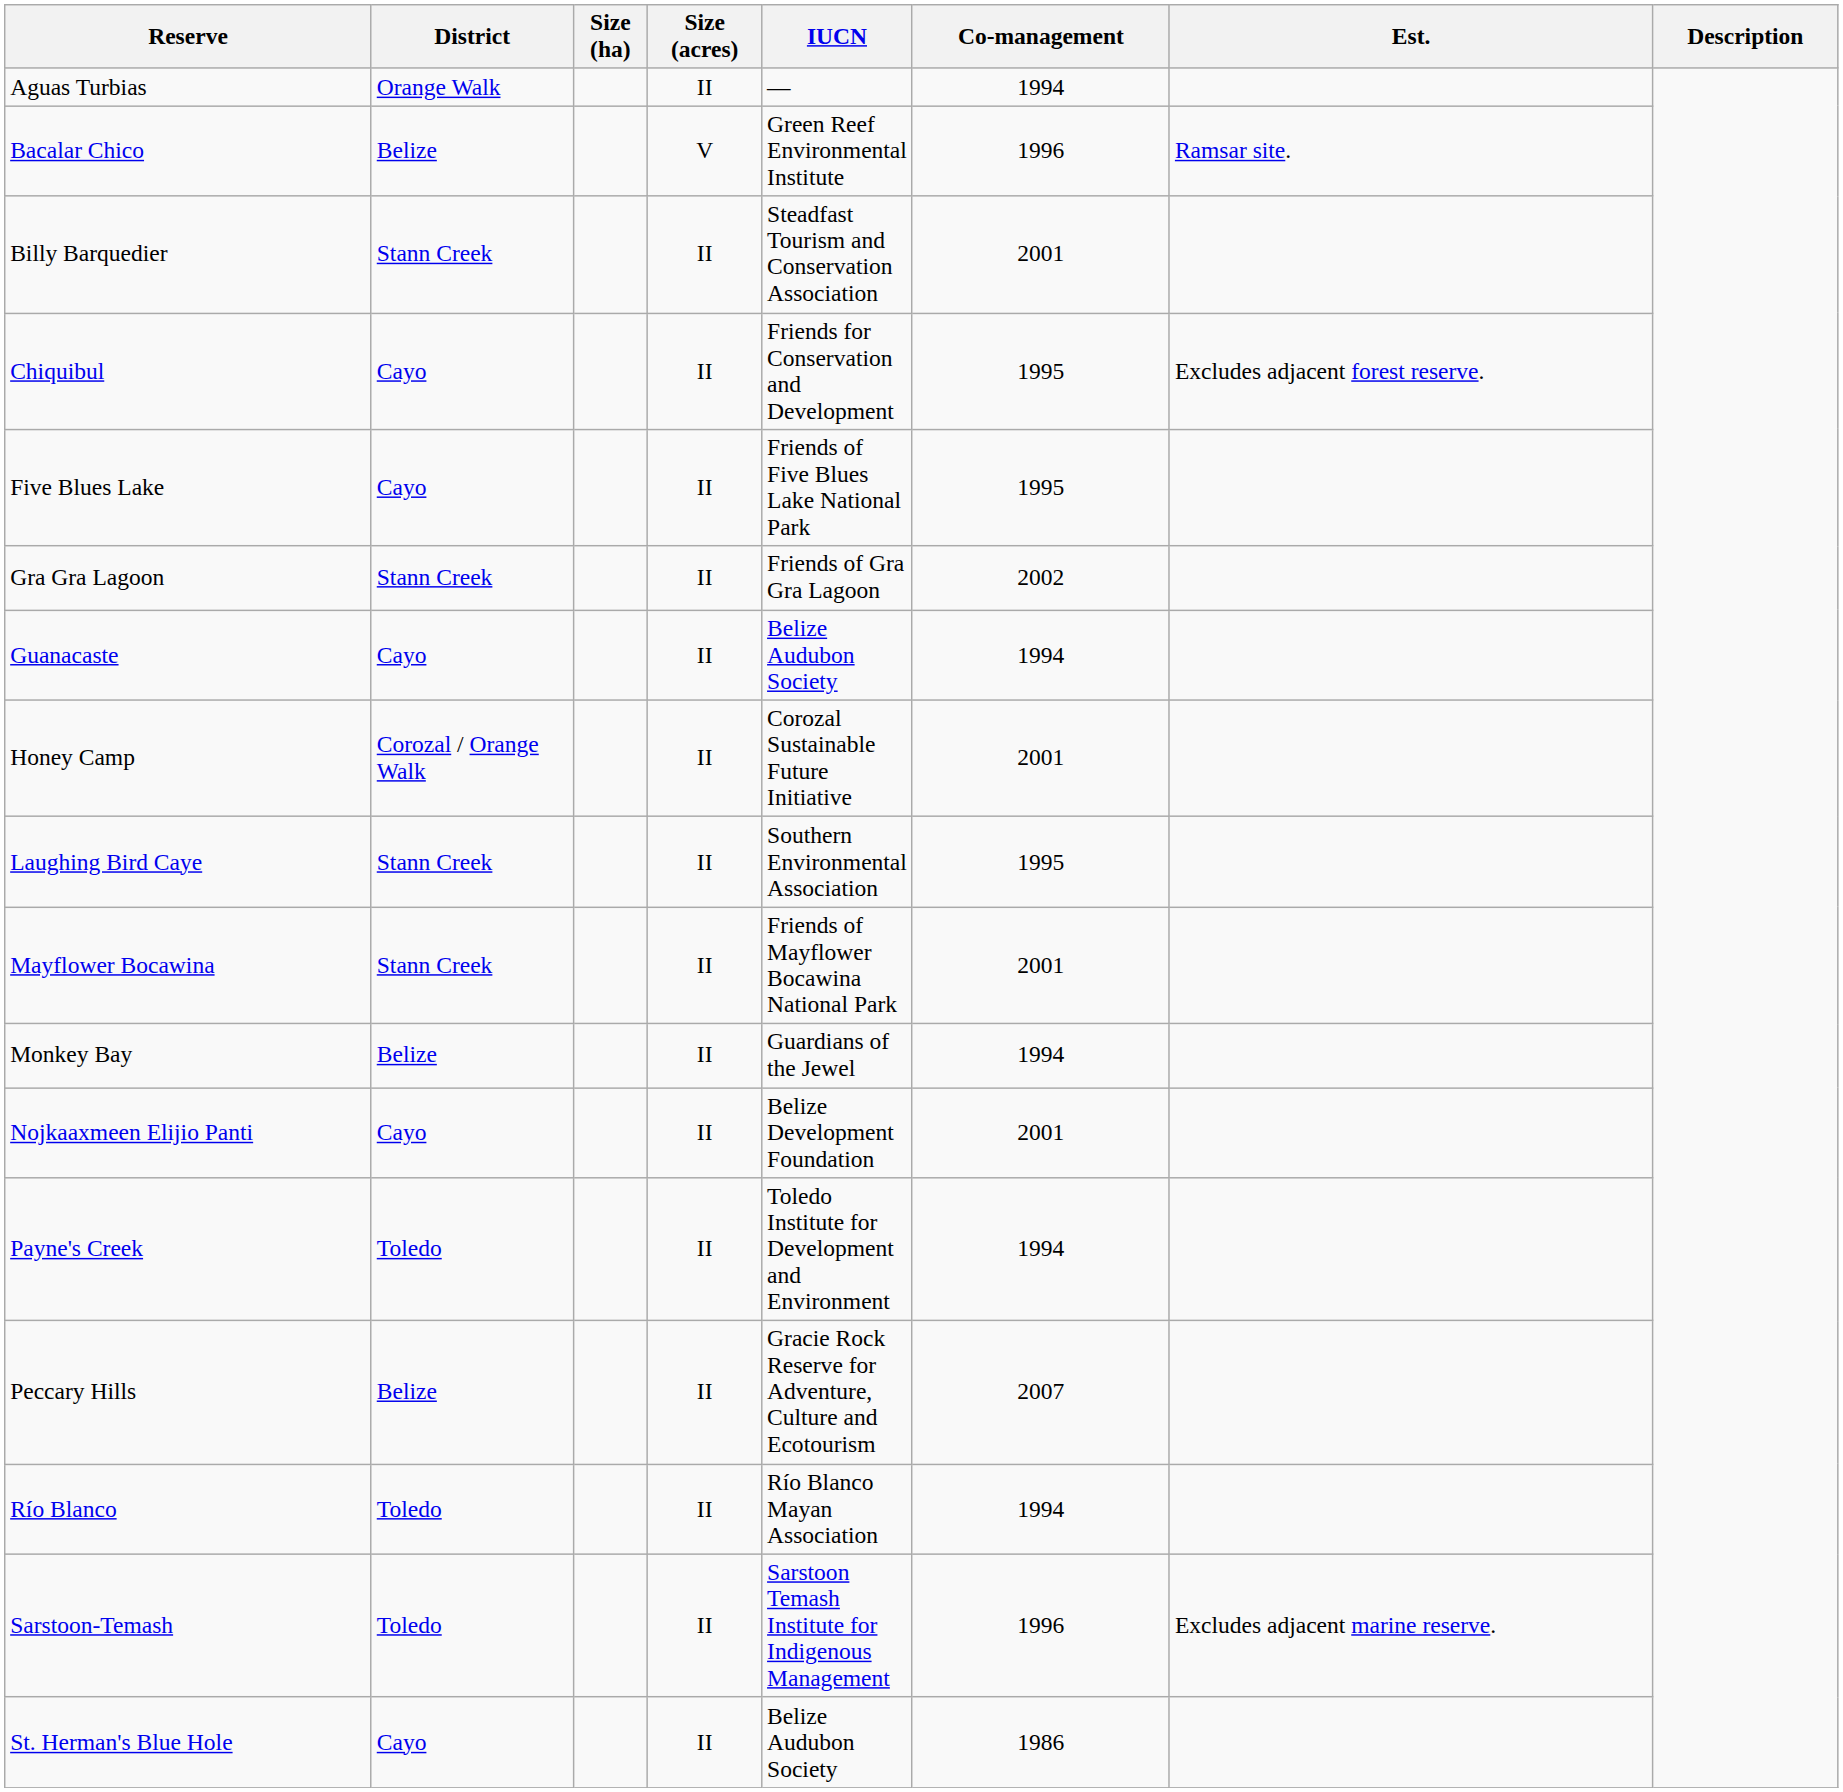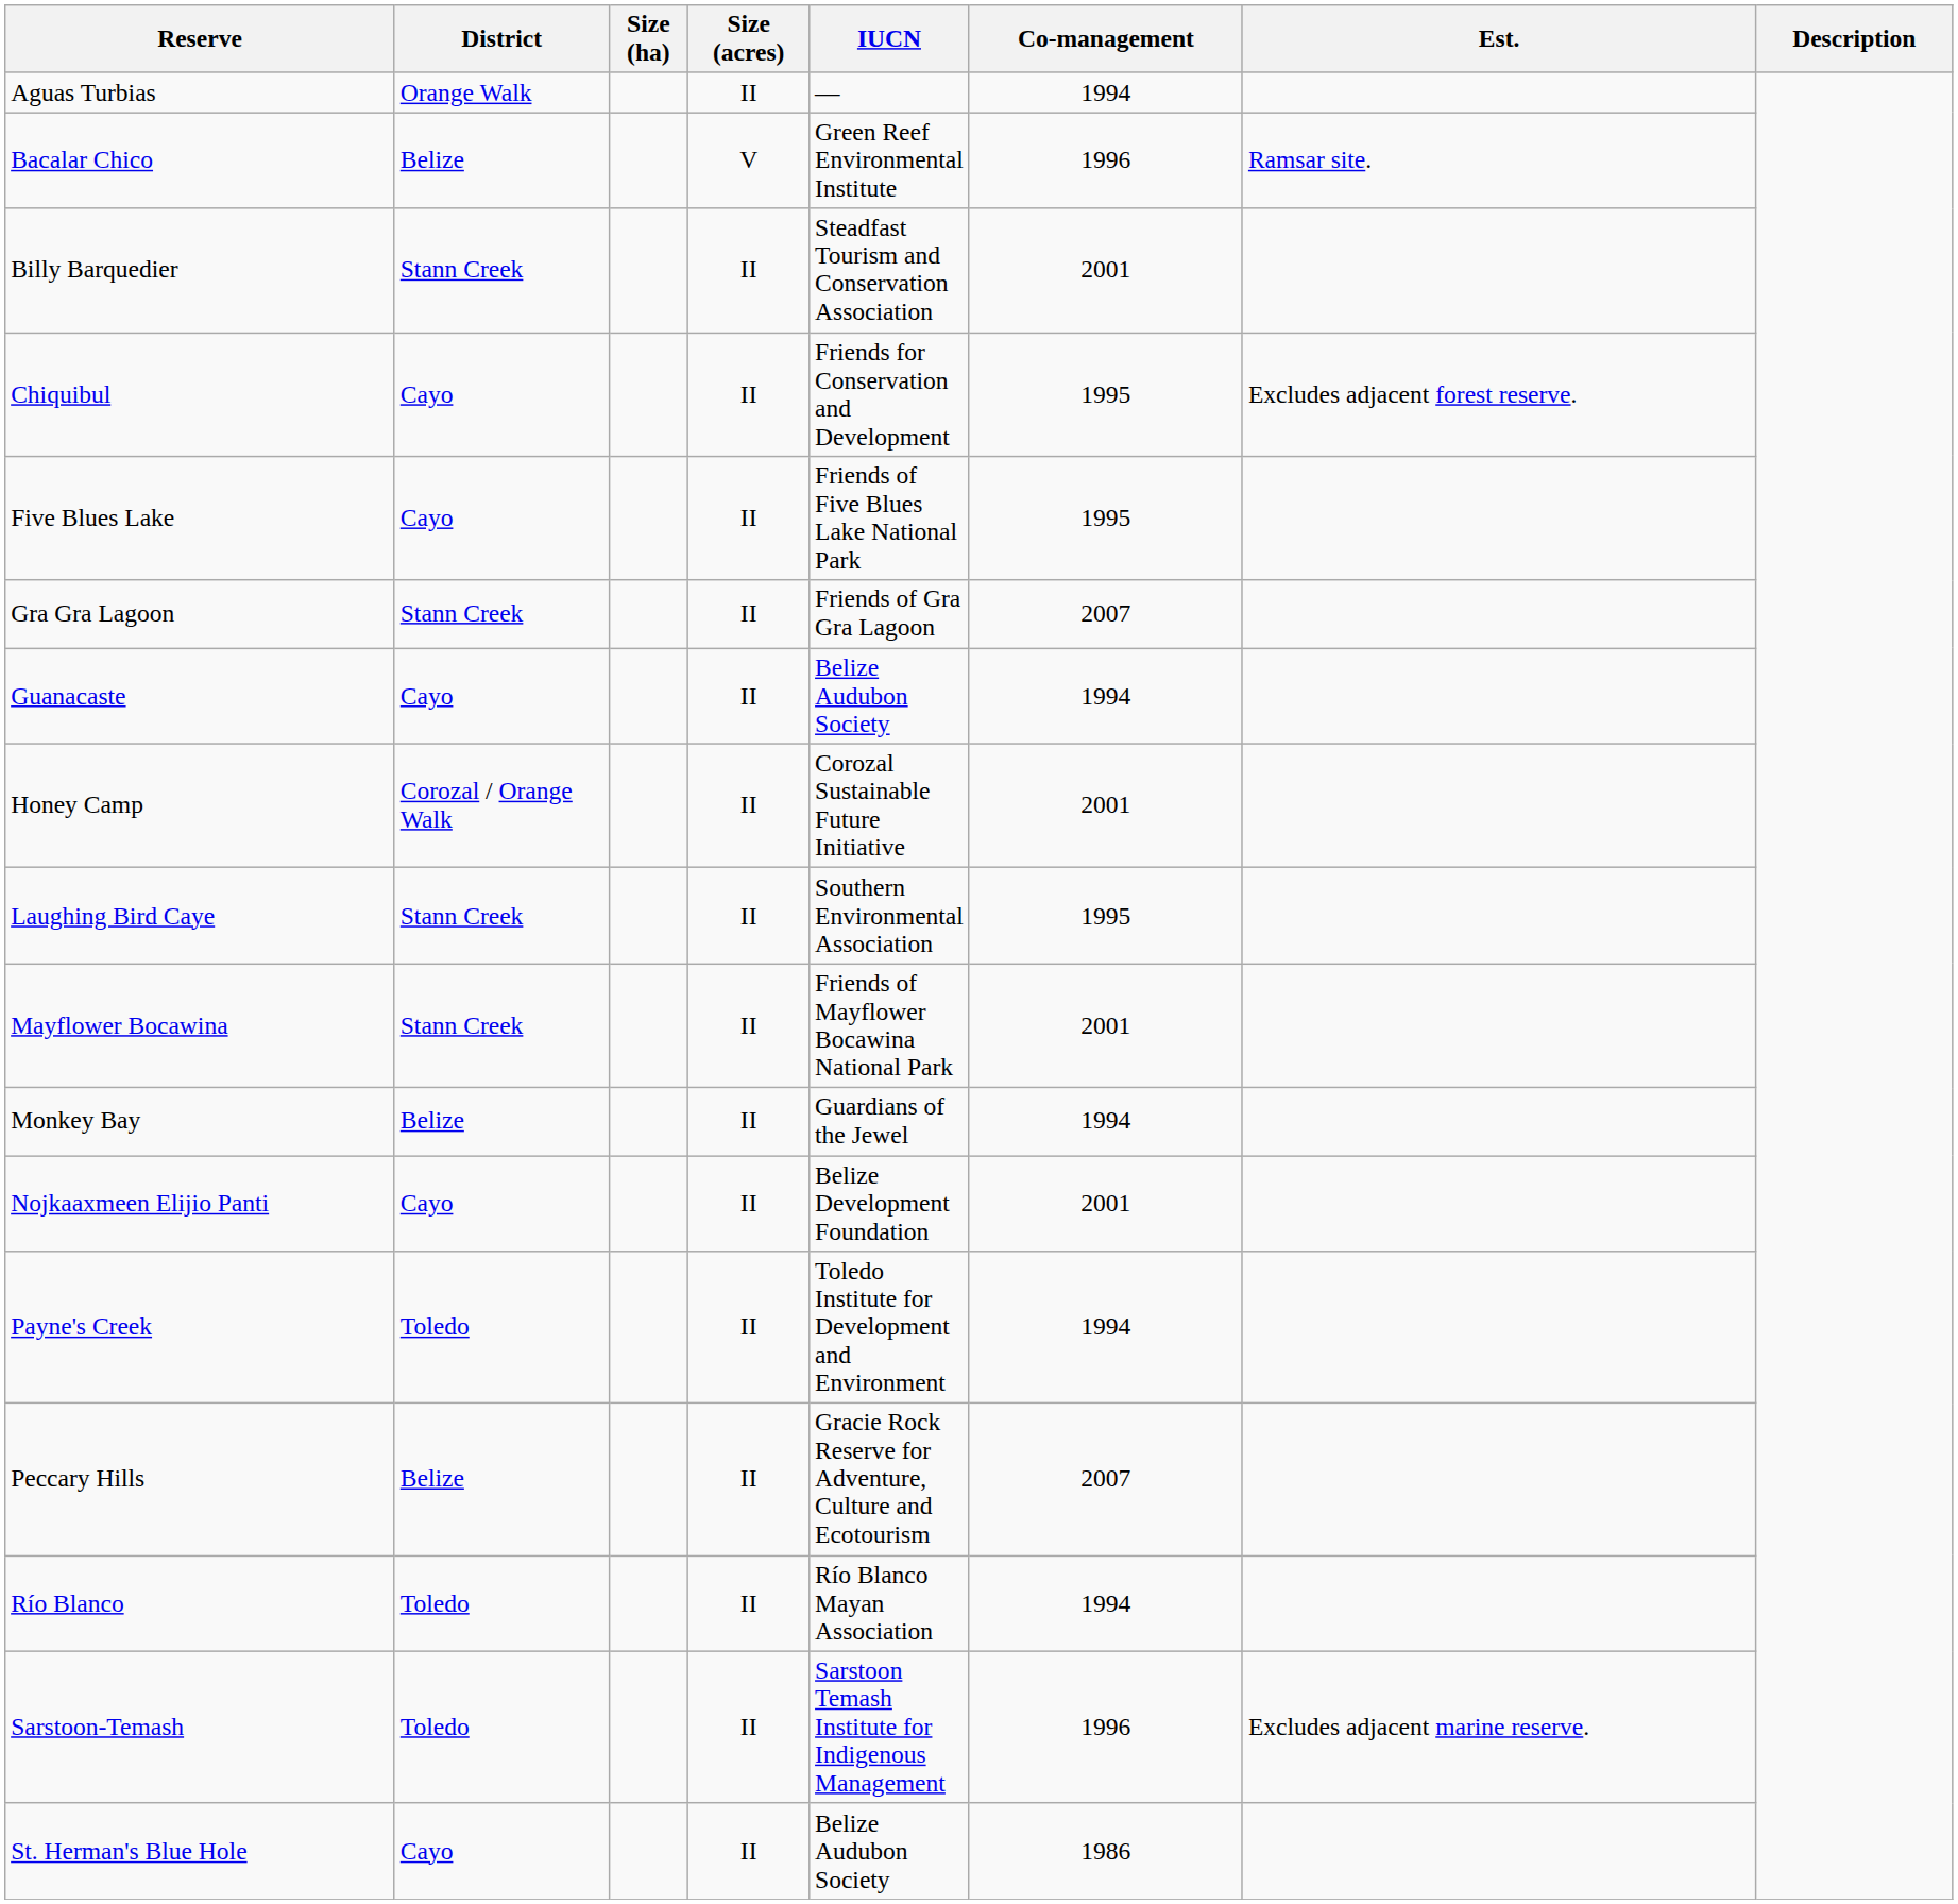Gra Gra Lagoon | Co-management: 2002 -> 2007
